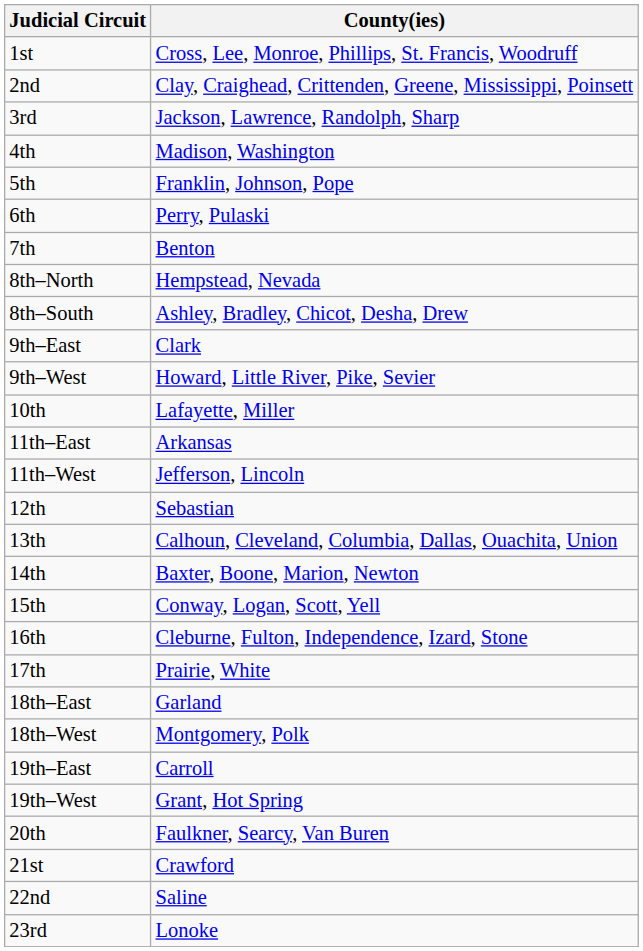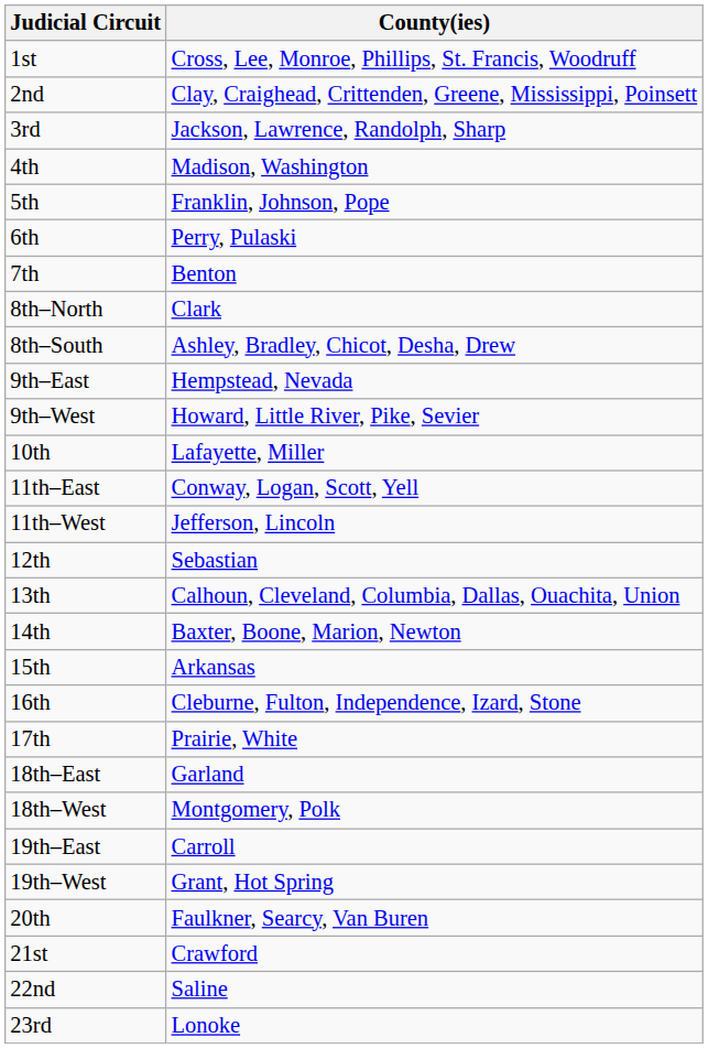8th–North | County(ies): Hempstead, Nevada -> Clark
9th–East | County(ies): Clark -> Hempstead, Nevada
11th–East | County(ies): Arkansas -> Conway, Logan, Scott, Yell
15th | County(ies): Conway, Logan, Scott, Yell -> Arkansas
